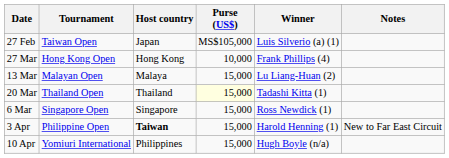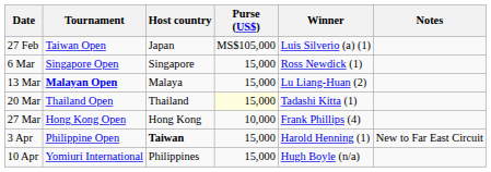rows swapped: 6 Mar <-> 27 Mar
13 Mar | Tournament: normal -> bold
